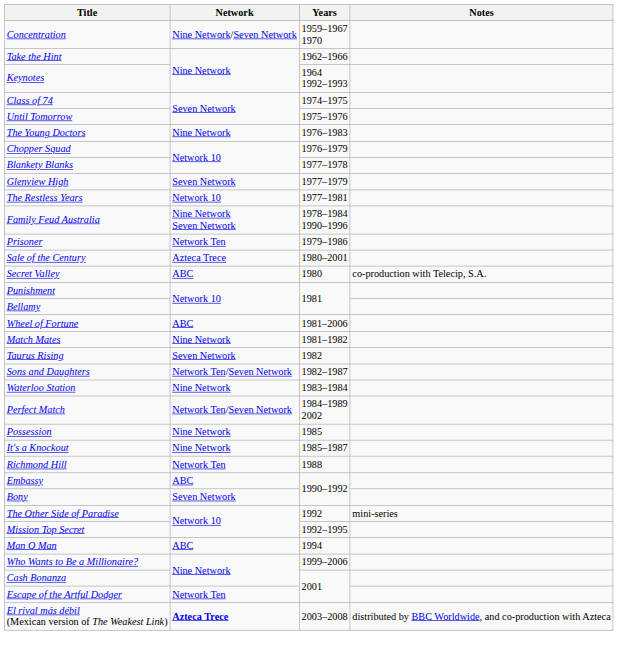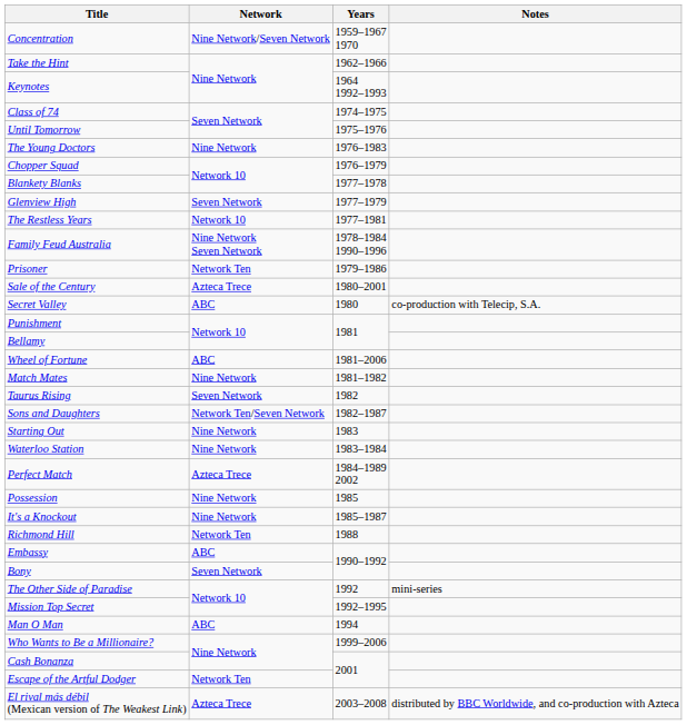+ row: Starting Out | Nine Network | 1983
Perfect Match | Network: Network Ten/Seven Network -> Azteca Trece
El rival más débil (Mexican version of The Weakest Link) | Network: bold -> normal
